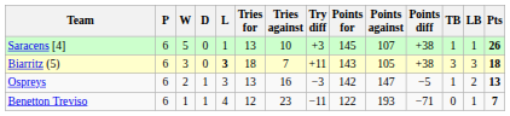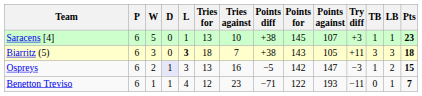columns swapped: Try diff <-> Points diff
Saracens [4] | Pts: 26 -> 23
Ospreys | D: no background -> lavender background
Ospreys | Pts: 13 -> 15
